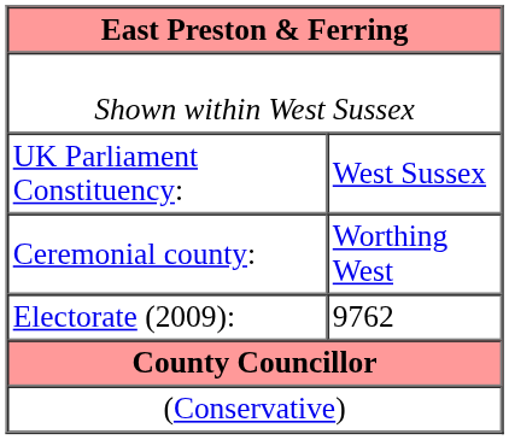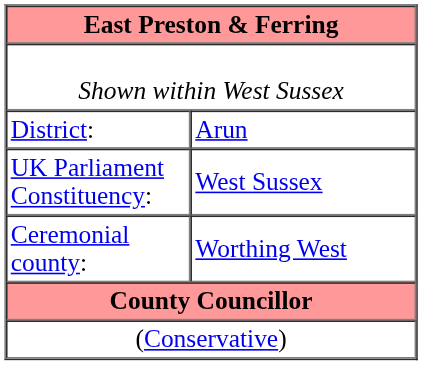+ row: District: | Arun
- row: Electorate (2009): | 9762
